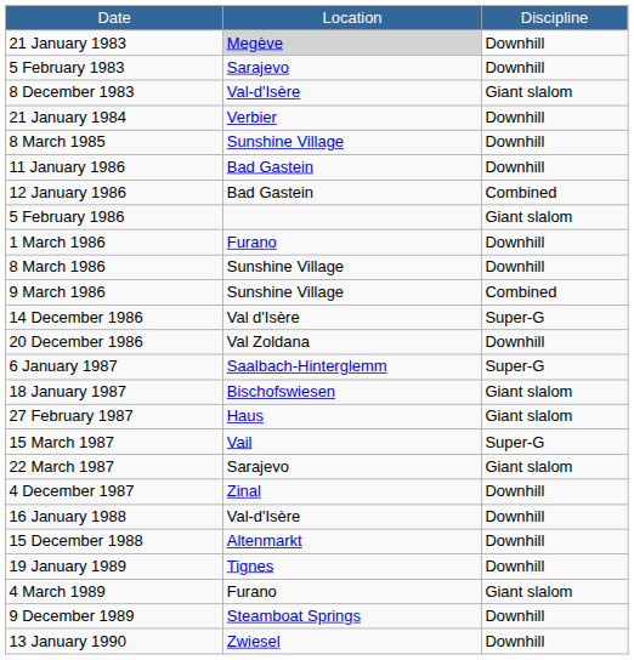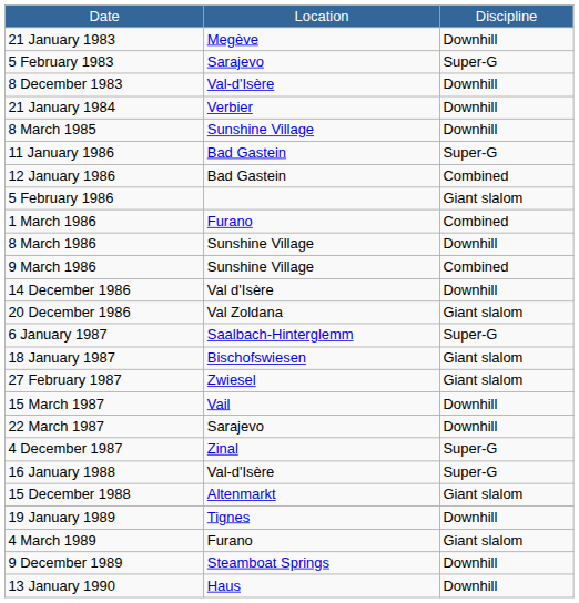21 January 1983 | column 2: lightgrey background -> no background
5 February 1983 | column 3: Downhill -> Super-G
8 December 1983 | column 3: Giant slalom -> Downhill
11 January 1986 | column 3: Downhill -> Super-G
1 March 1986 | column 3: Downhill -> Combined
14 December 1986 | column 3: Super-G -> Downhill
20 December 1986 | column 3: Downhill -> Giant slalom
27 February 1987 | column 2: Haus -> Zwiesel
15 March 1987 | column 3: Super-G -> Downhill
22 March 1987 | column 3: Giant slalom -> Downhill
4 December 1987 | column 3: Downhill -> Super-G
16 January 1988 | column 3: Downhill -> Super-G
15 December 1988 | column 3: Downhill -> Giant slalom
13 January 1990 | column 2: Zwiesel -> Haus
